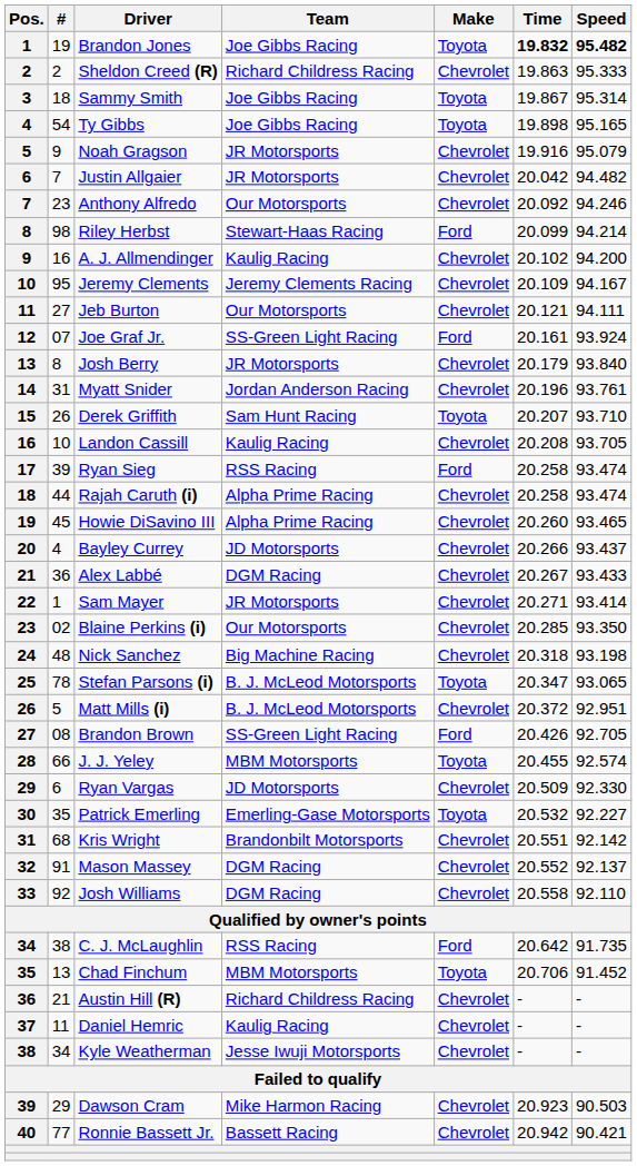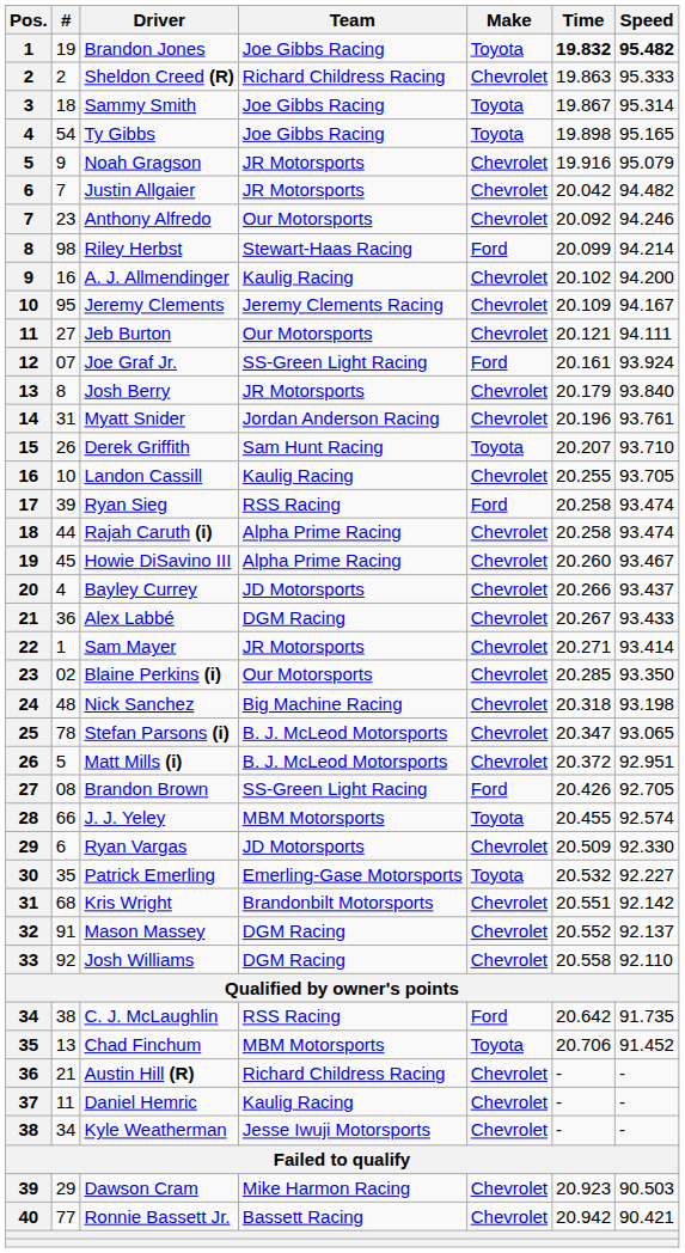Landon Cassill | Time: 20.208 -> 20.255
Howie DiSavino III | Speed: 93.465 -> 93.467
Stefan Parsons (i) | Make: Toyota -> Chevrolet
